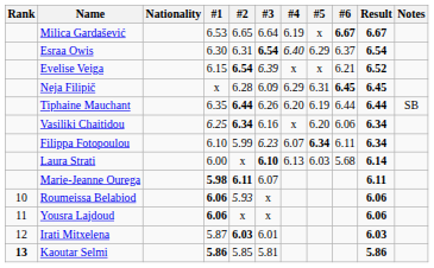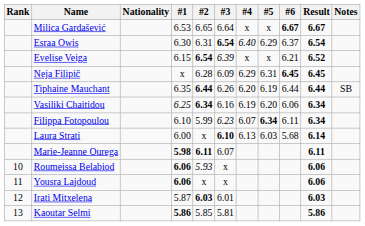Milica Gardašević | #4: 6.19 -> x
Vasiliki Chaitidou | #4: x -> 6.19
Kaoutar Selmi | Rank: bold -> normal
